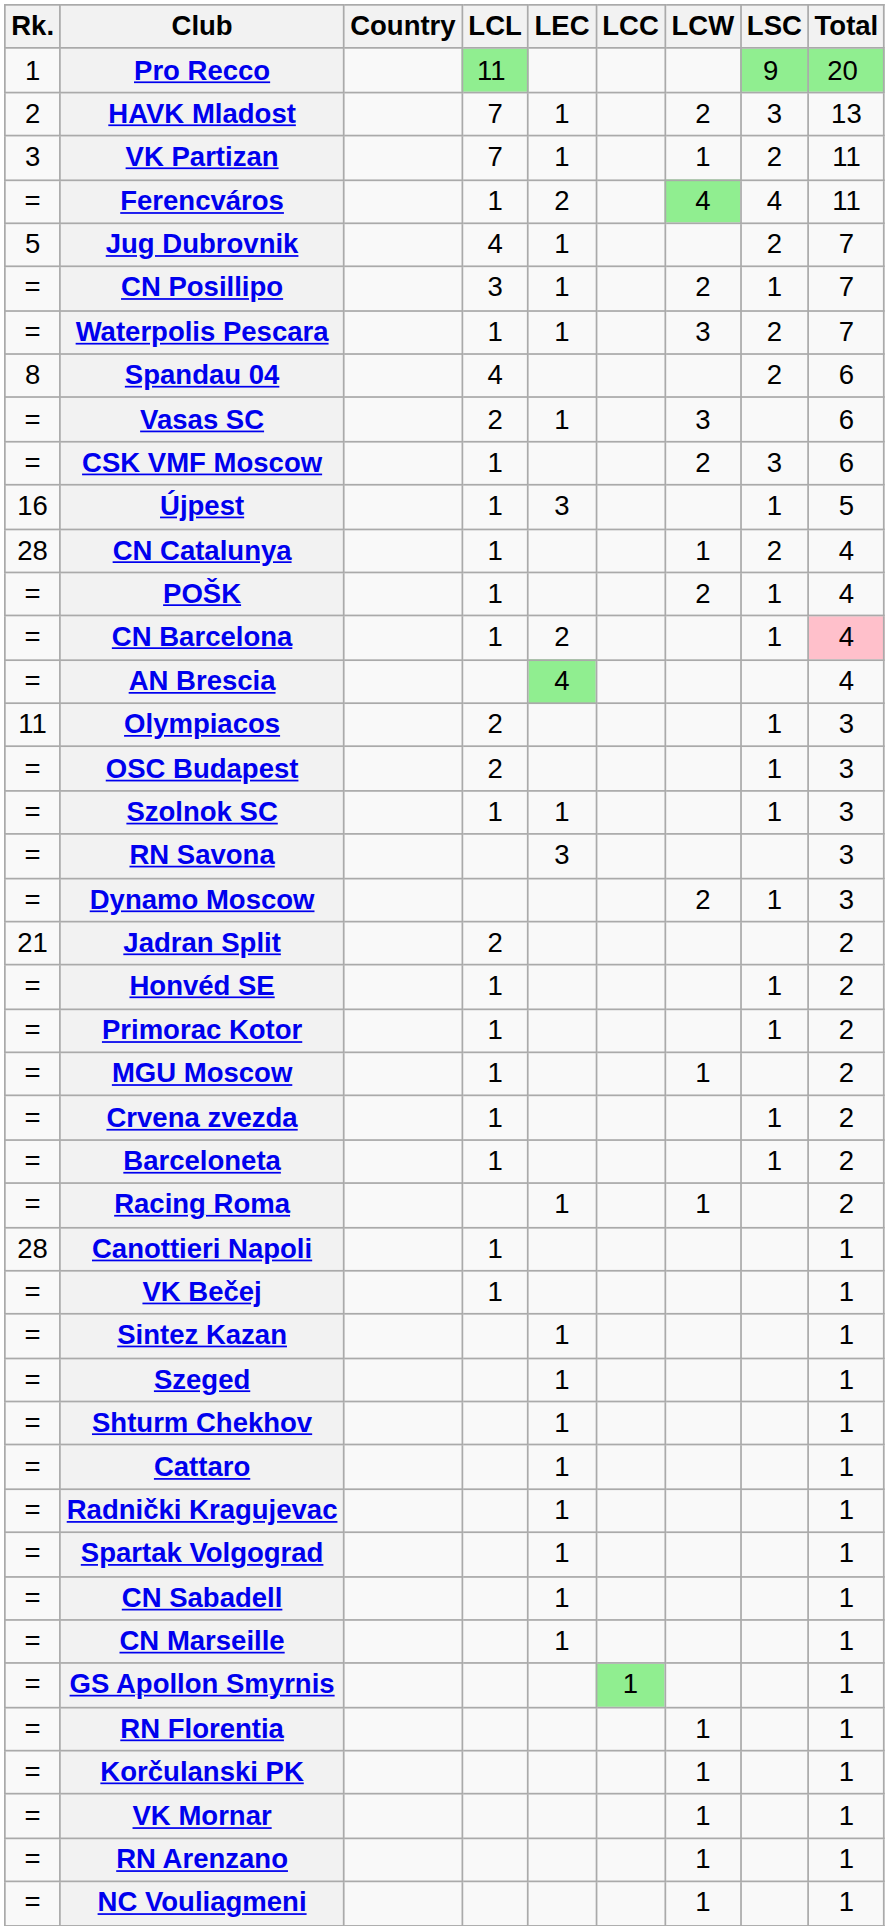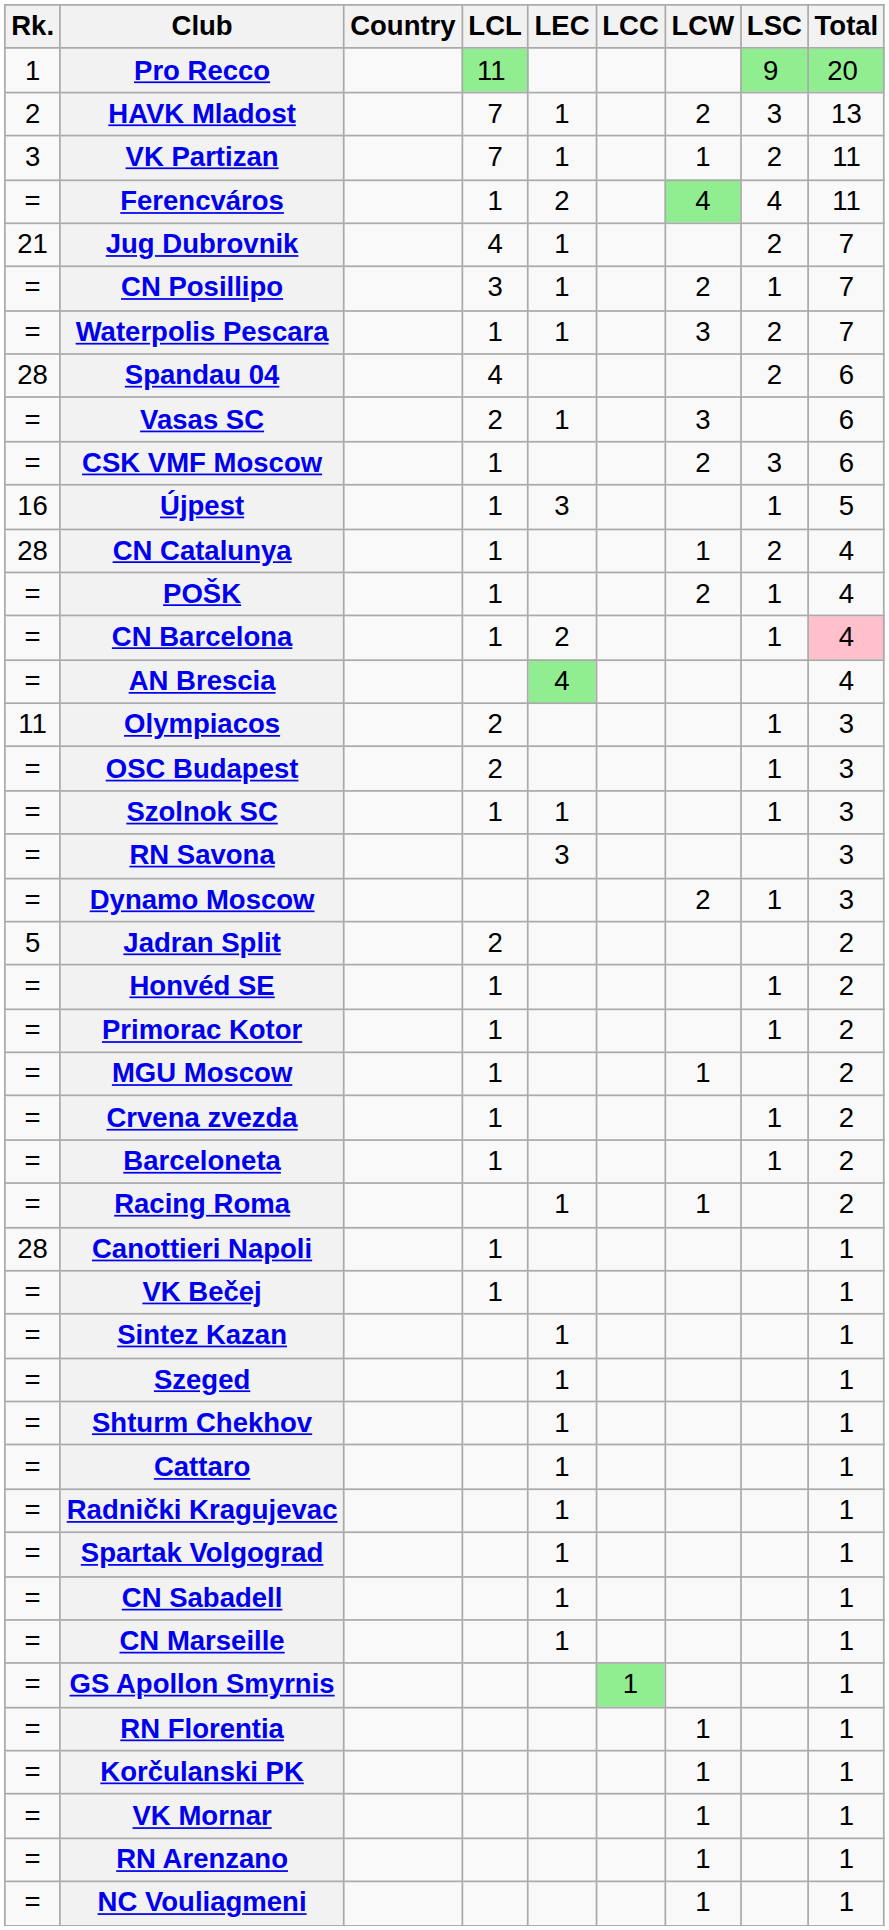Jug Dubrovnik | Rk.: 5 -> 21
Spandau 04 | Rk.: 8 -> 28
Jadran Split | Rk.: 21 -> 5
